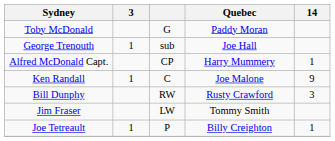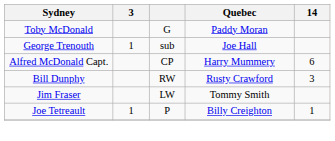Alfred McDonald Capt. | 14: 1 -> 6
- row: Ken Randall | 1 | C | Joe Malone | 9
